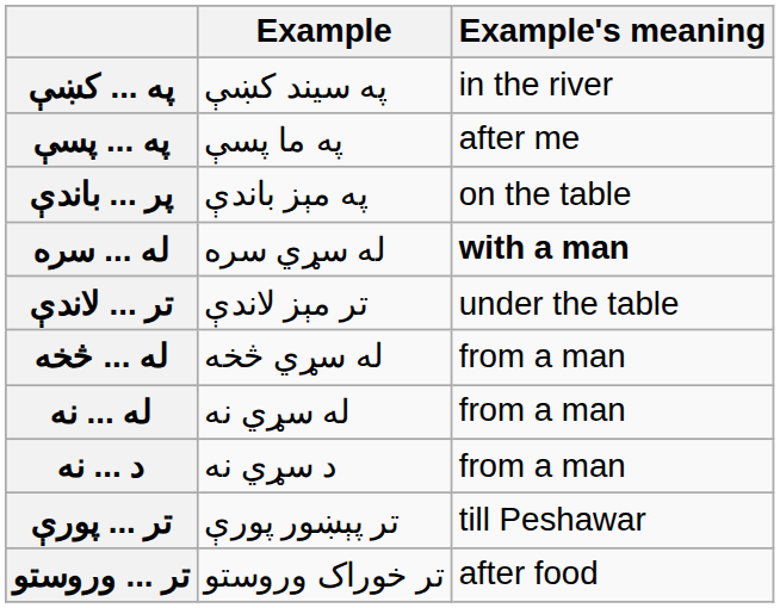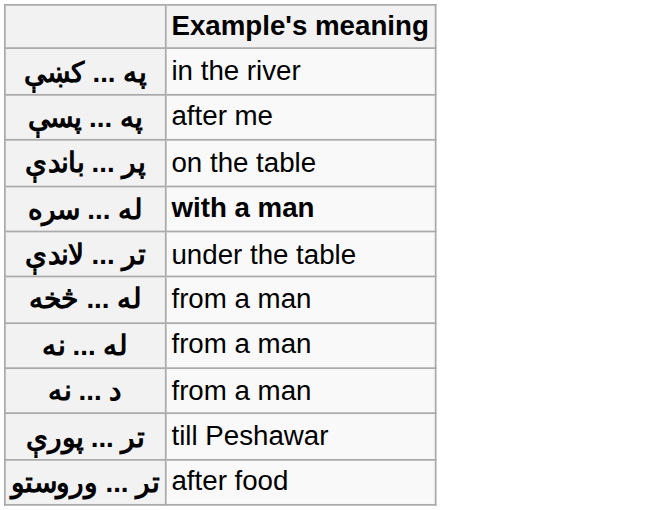- column: Example | په سيند کښې | په ما پسې | په مېز باندې | له سړي سره | تر مېز لاندې | له سړي څخه | له سړي نه | د سړي نه | تر پېښور پورې | تر خوراک وروستو
